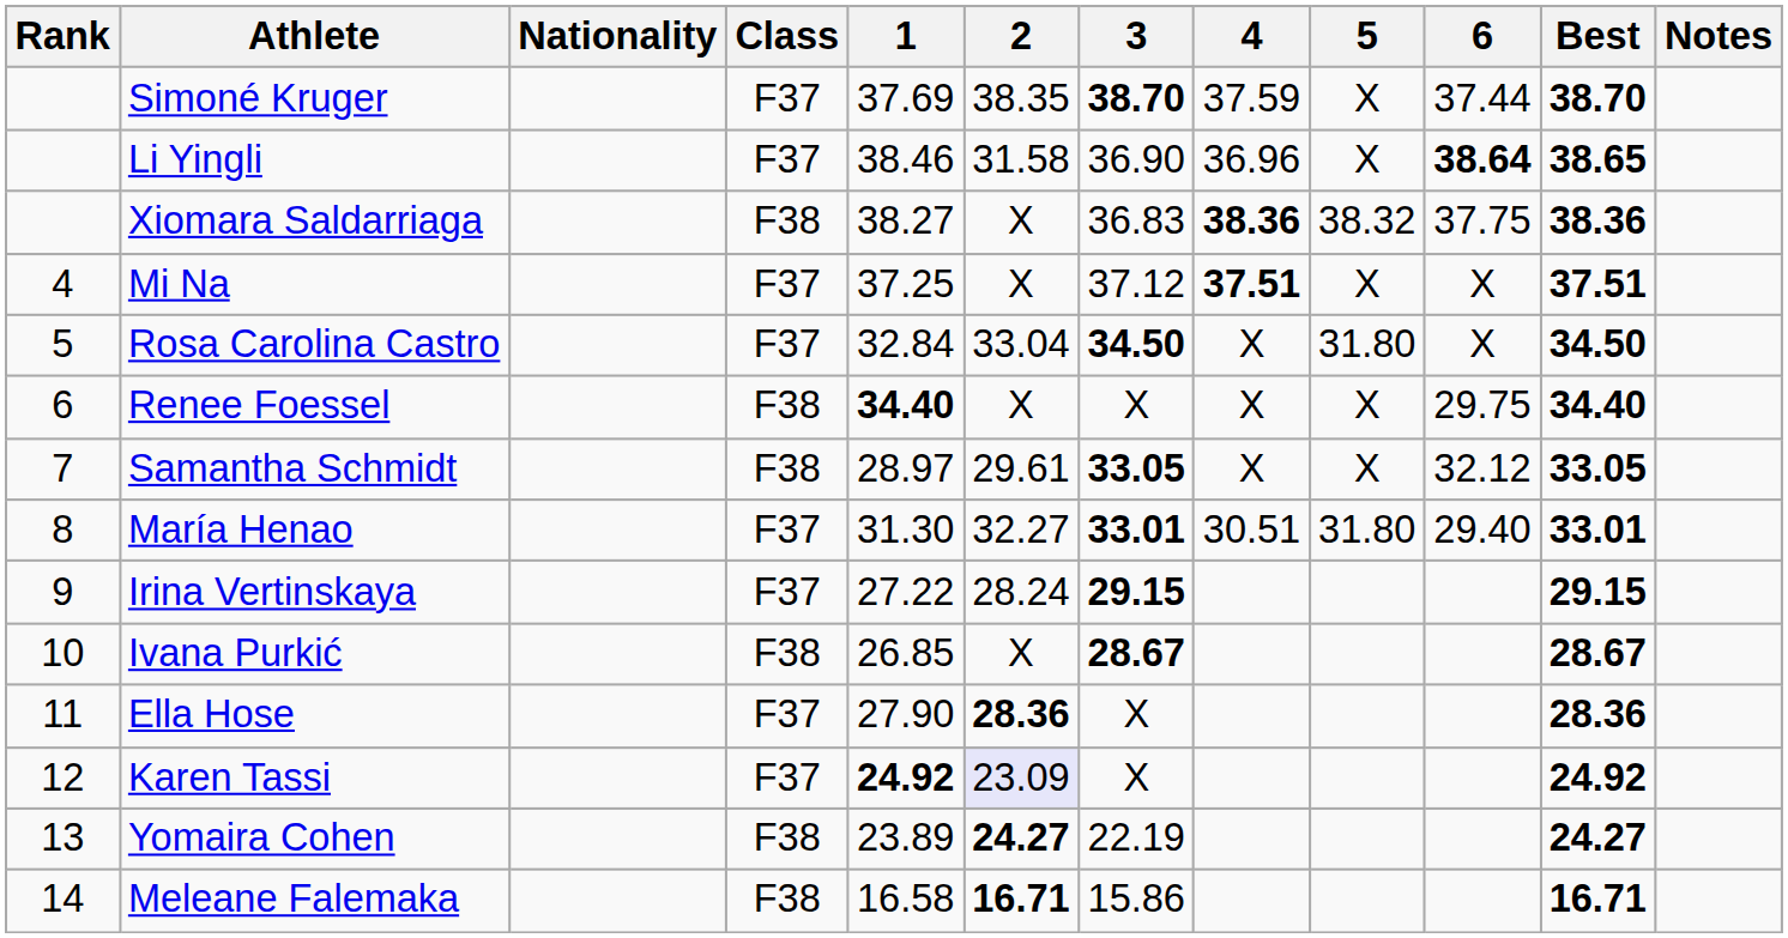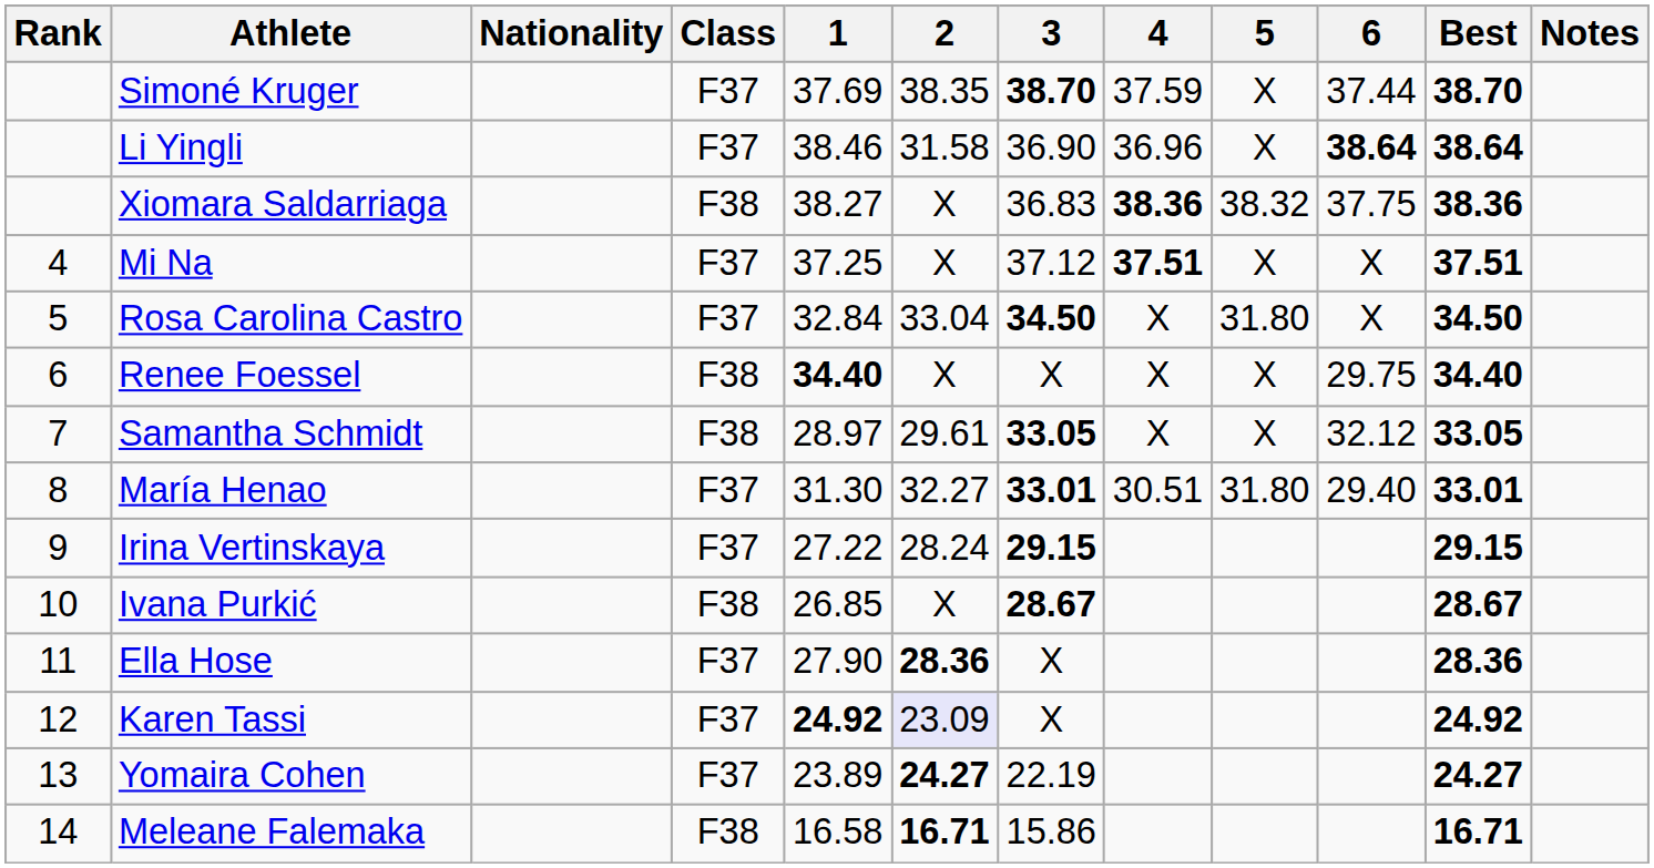Li Yingli | Best: 38.65 -> 38.64
Yomaira Cohen | Class: F38 -> F37
